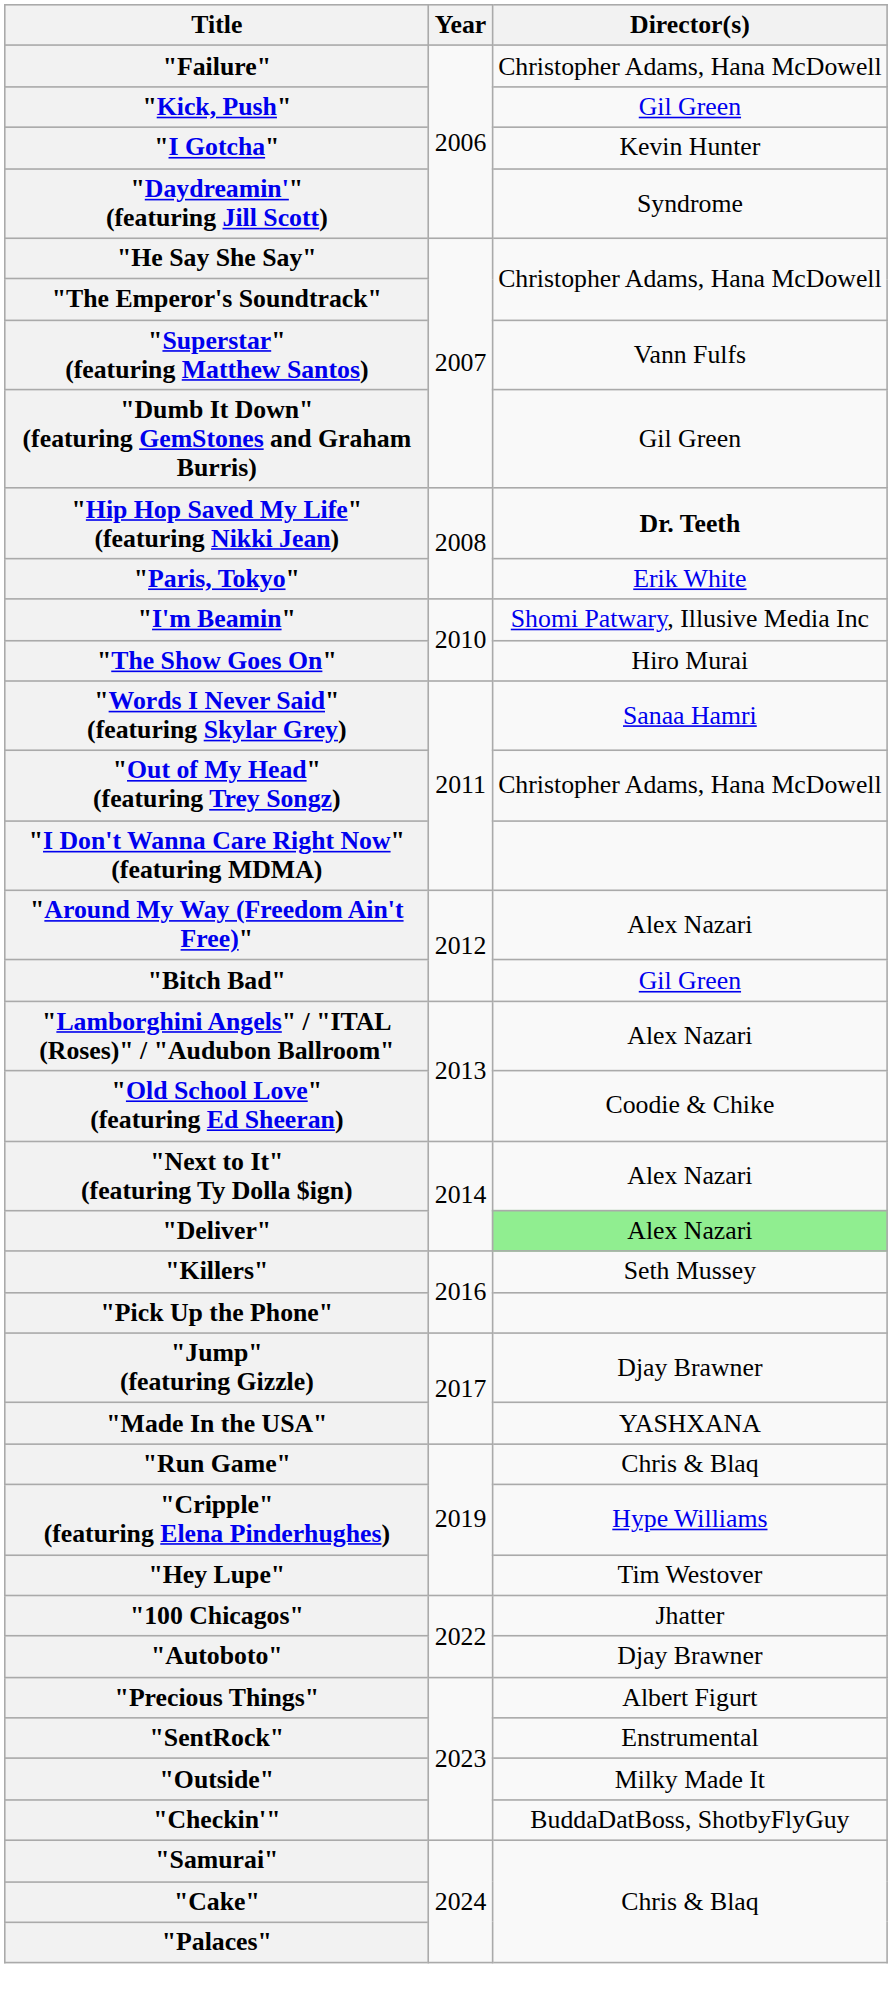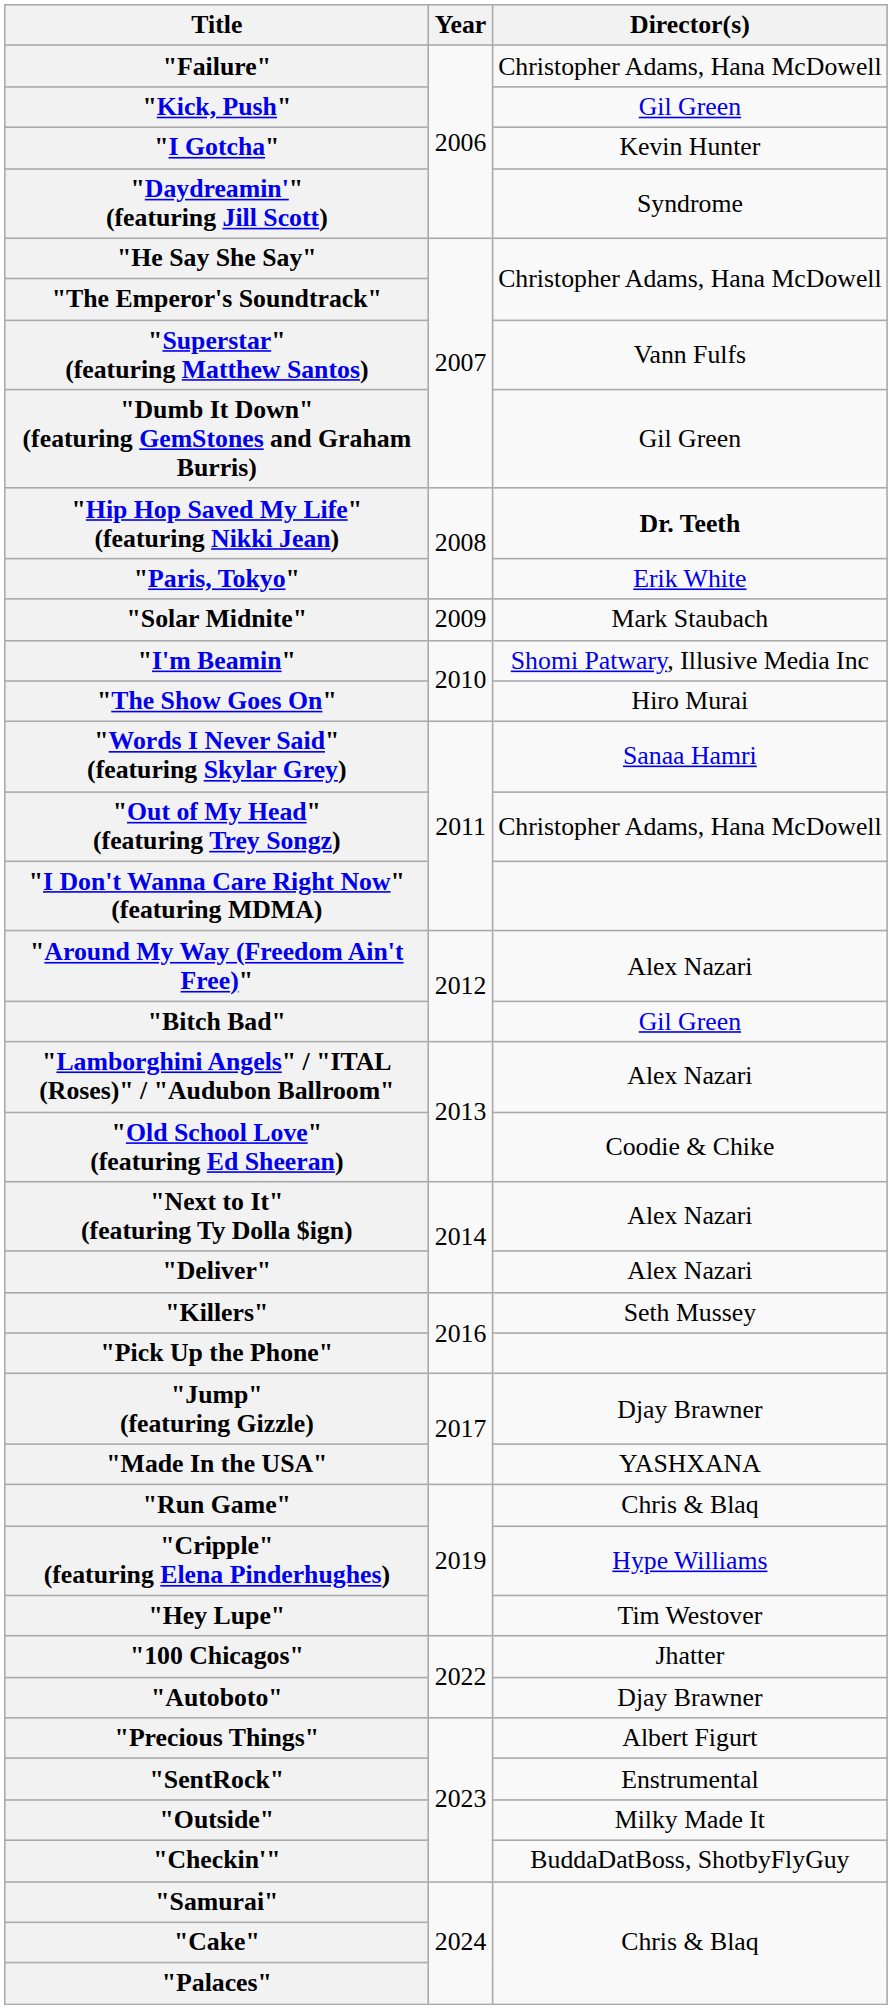+ row: "Solar Midnite" | 2009 | Mark Staubach
"Deliver" | Director(s): lightgreen background -> no background
